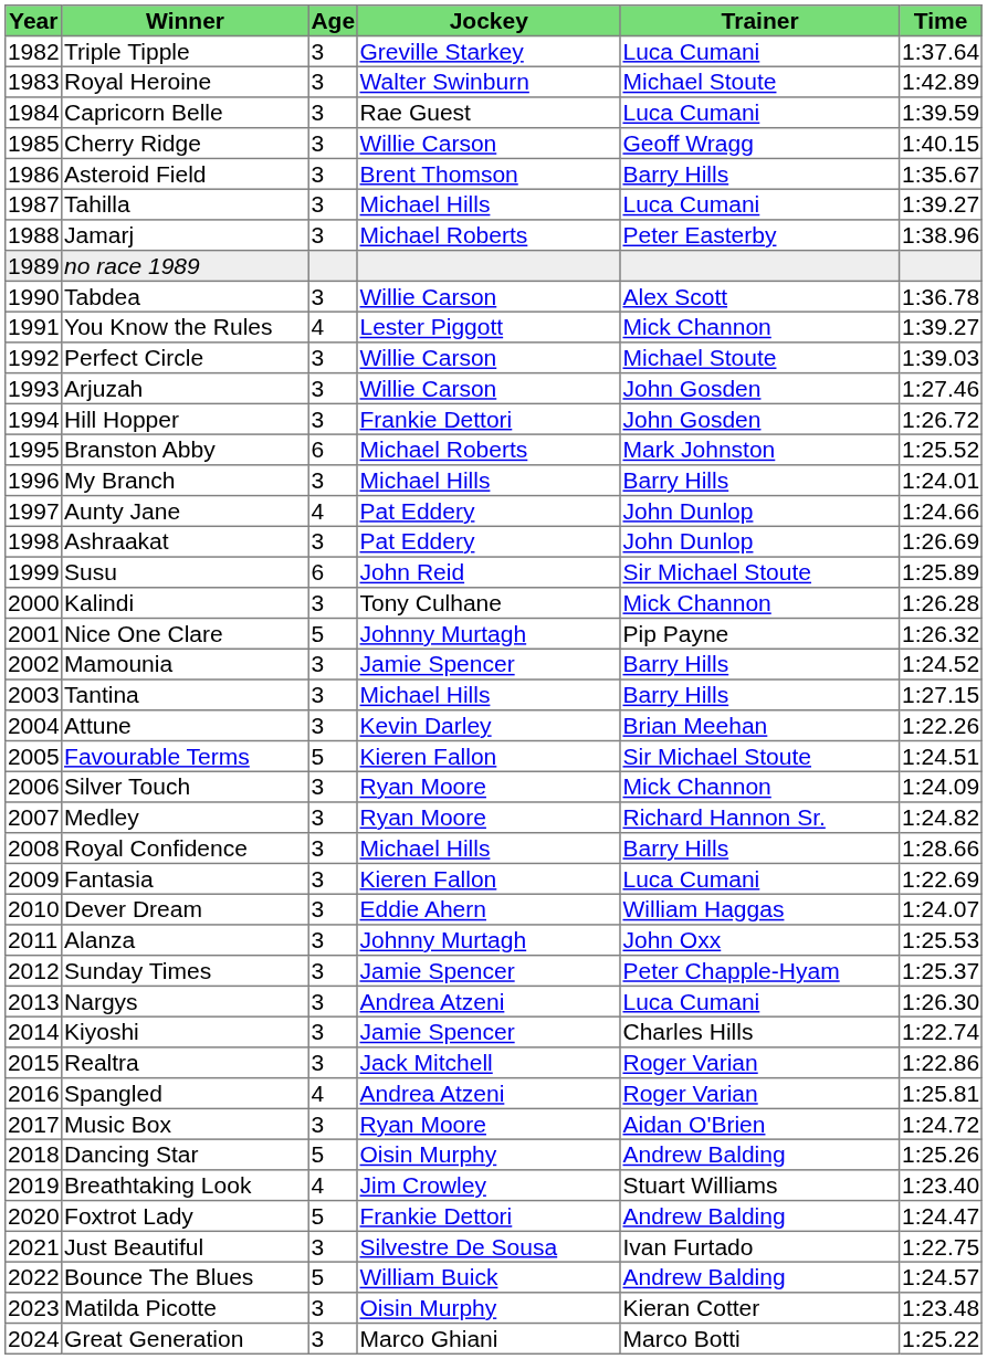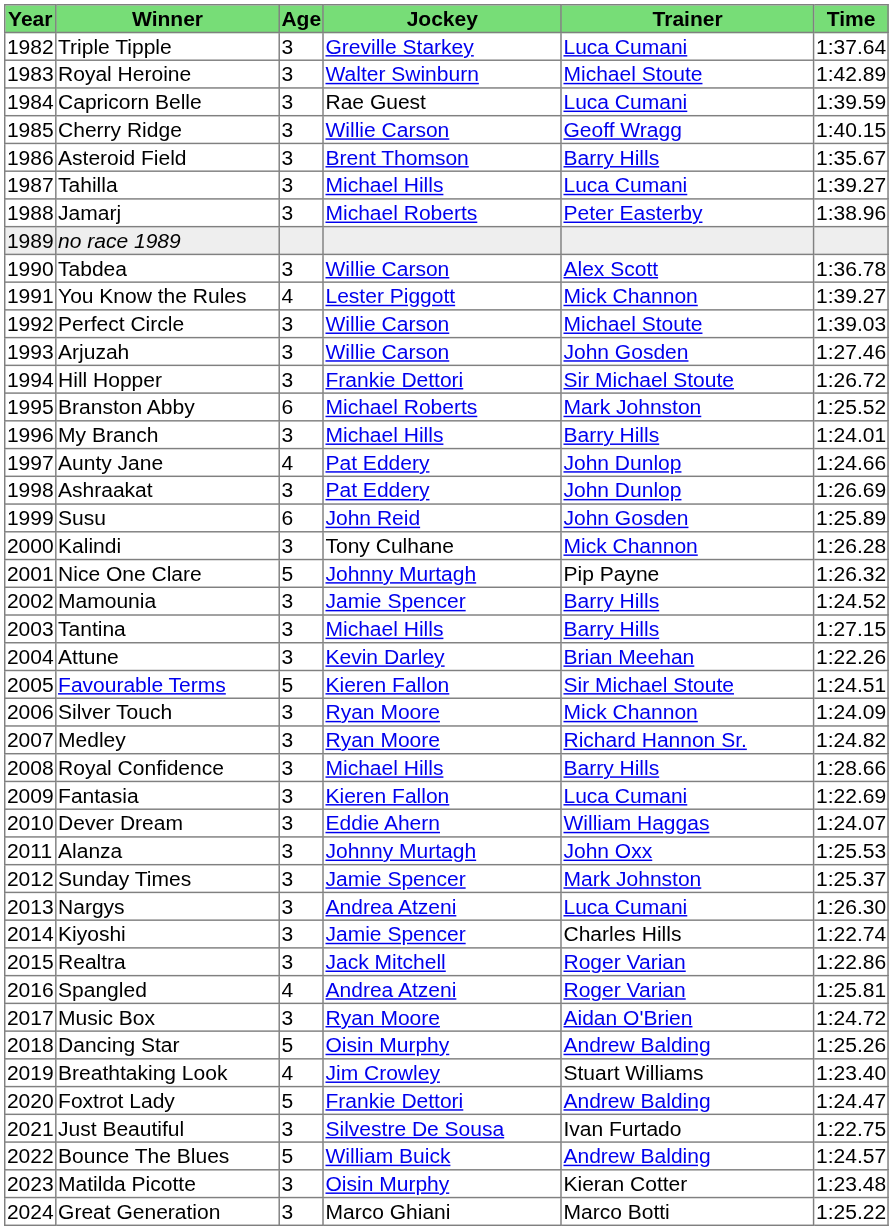Hill Hopper | Trainer: John Gosden -> Sir Michael Stoute
Susu | Trainer: Sir Michael Stoute -> John Gosden
Sunday Times | Trainer: Peter Chapple-Hyam -> Mark Johnston
